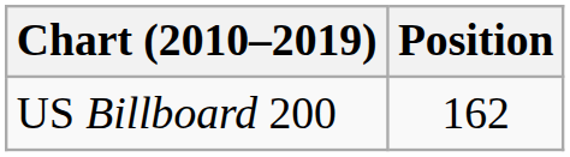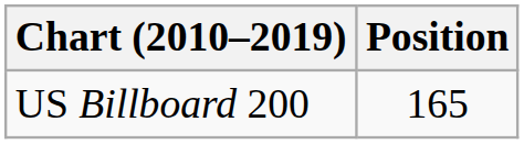US Billboard 200 | Position: 162 -> 165
